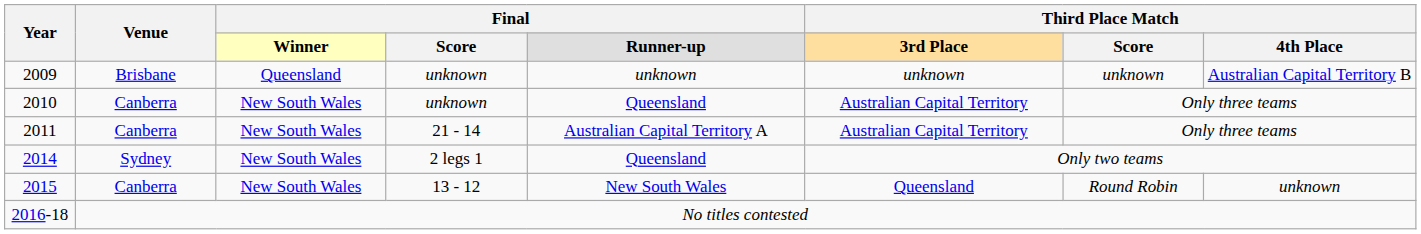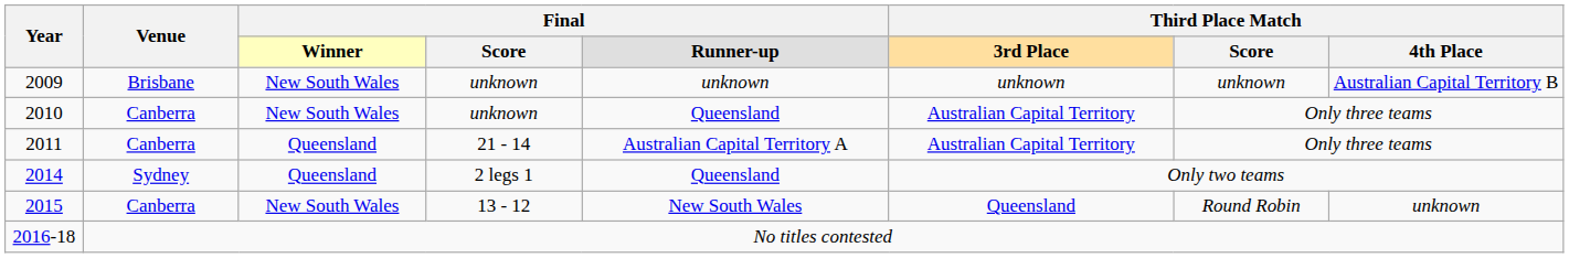2009 | column 3: Queensland -> New South Wales
2011 | column 3: New South Wales -> Queensland
2014 | column 3: New South Wales -> Queensland
